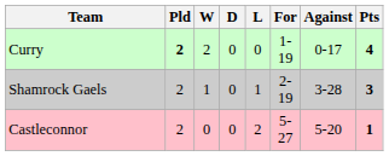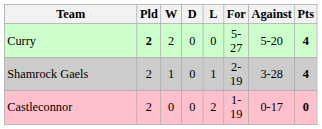Curry | For: 1-19 -> 5-27
Curry | Against: 0-17 -> 5-20
Shamrock Gaels | Pts: 3 -> 4
Castleconnor | For: 5-27 -> 1-19
Castleconnor | Against: 5-20 -> 0-17
Castleconnor | Pts: 1 -> 0
